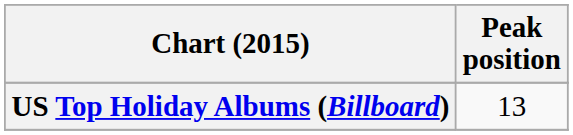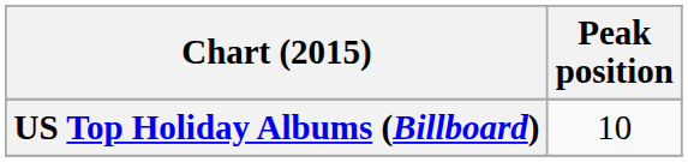US Top Holiday Albums (Billboard) | Peak position: 13 -> 10
